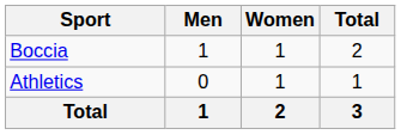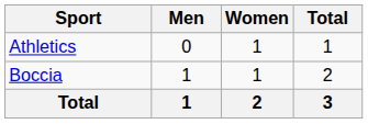rows swapped: Athletics <-> Boccia
